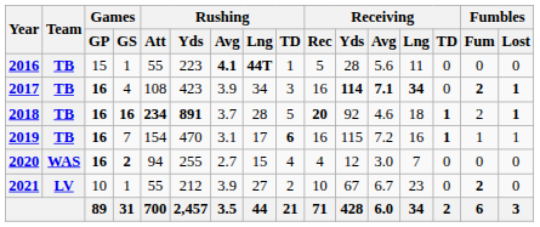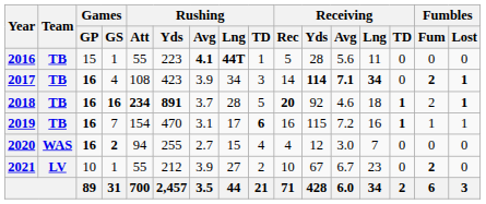2017 | Receiving / Rec: 16 -> 14
